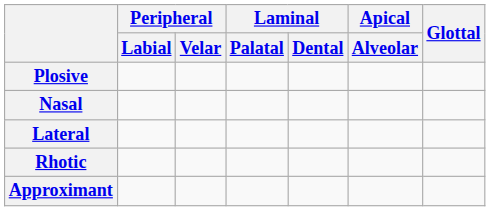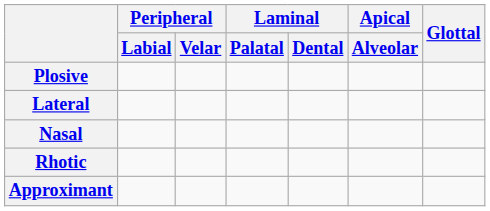rows swapped: Nasal <-> Lateral
